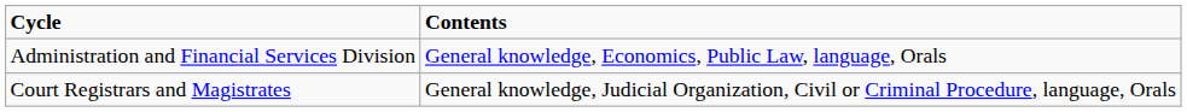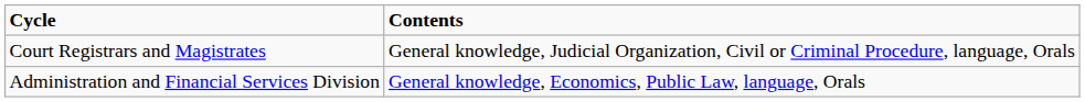rows swapped: Administration and Financial Services Division <-> Court Registrars and Magistrates
